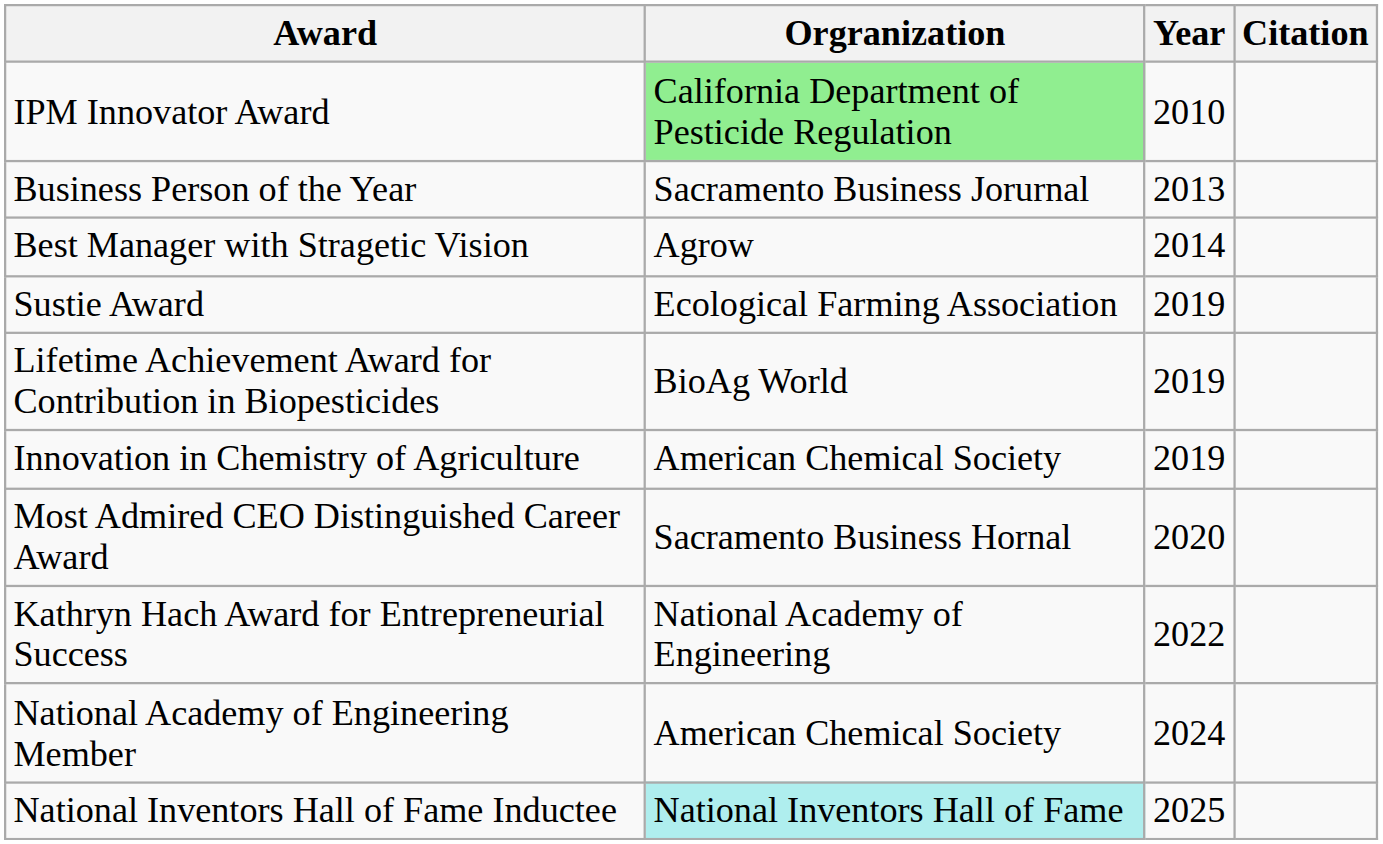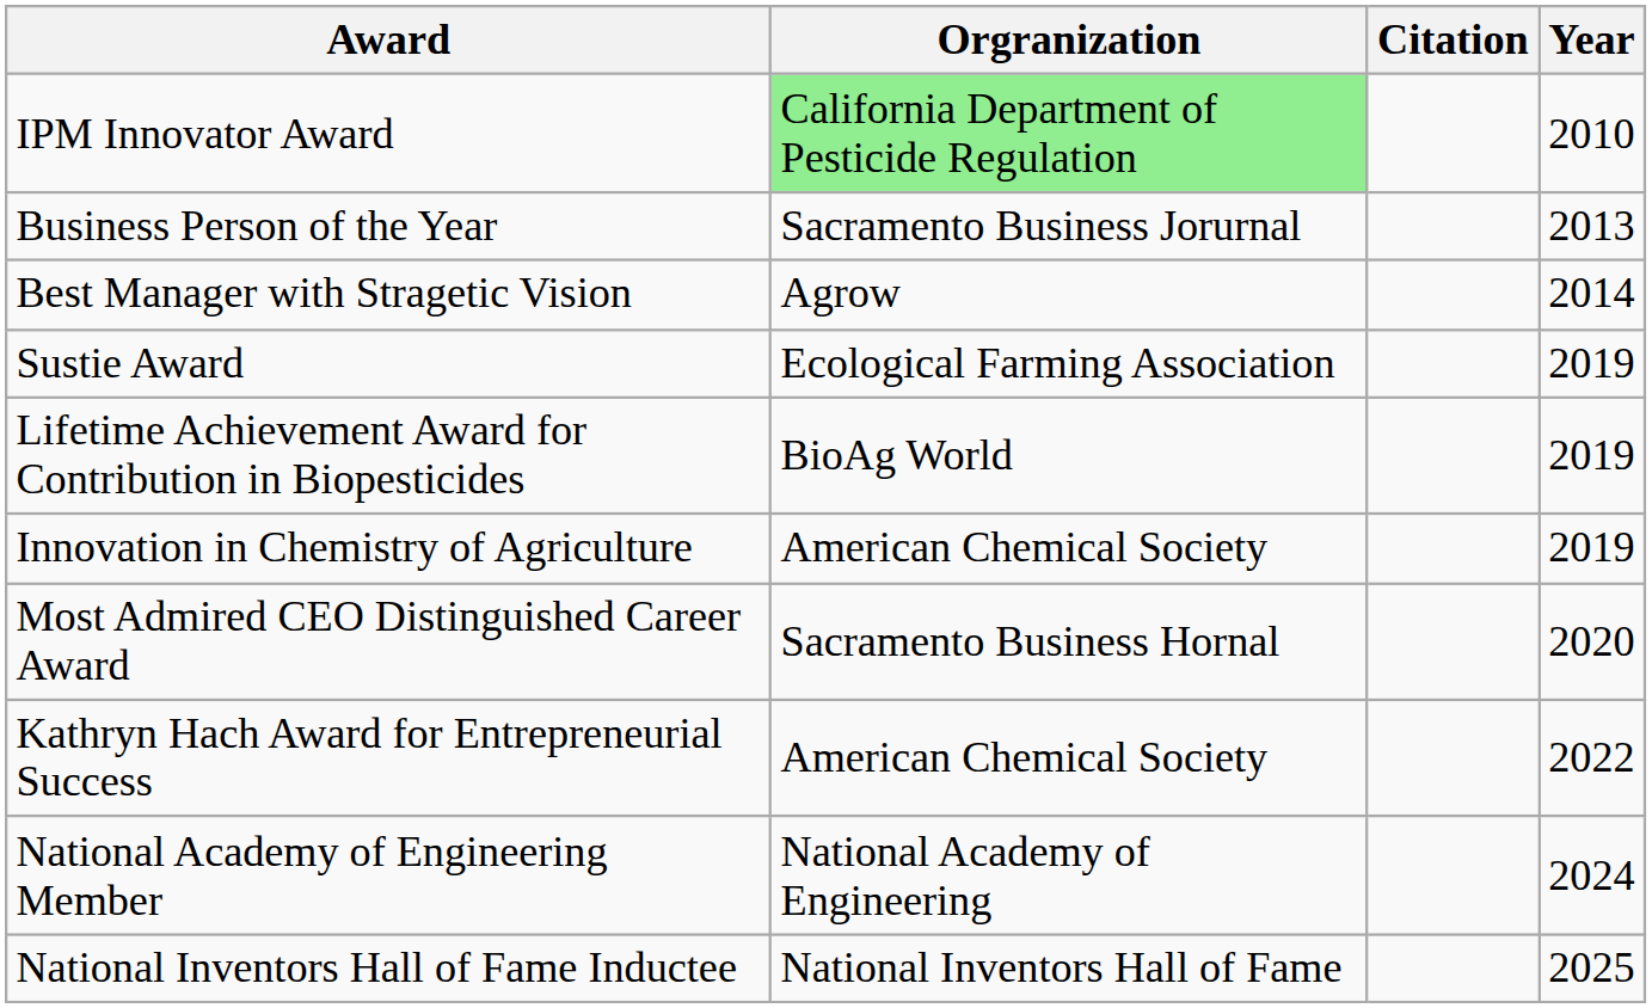columns swapped: Year <-> Citation
Kathryn Hach Award for Entrepreneurial Success | Orgranization: National Academy of Engineering -> American Chemical Society
National Academy of Engineering Member | Orgranization: American Chemical Society -> National Academy of Engineering
National Inventors Hall of Fame Inductee | Orgranization: paleturquoise background -> no background
